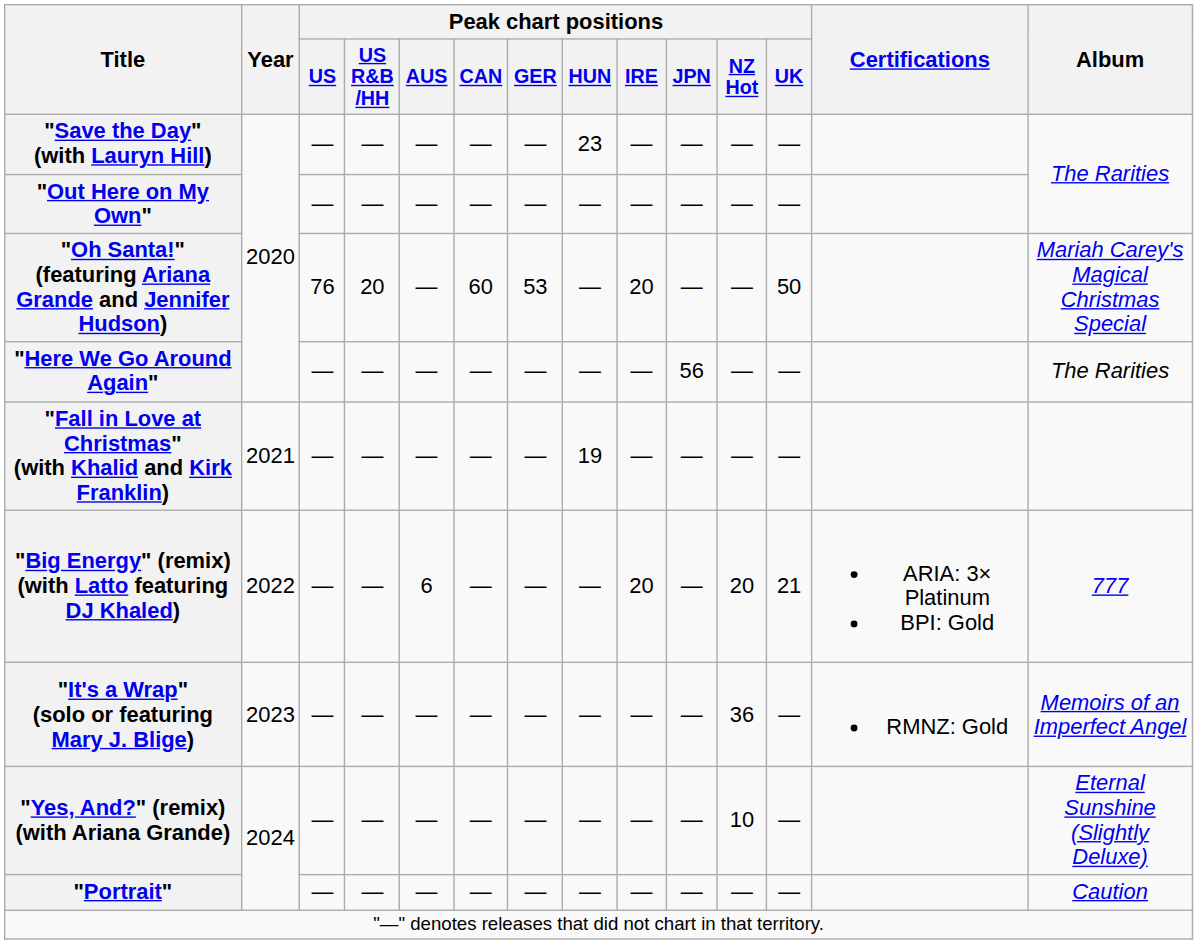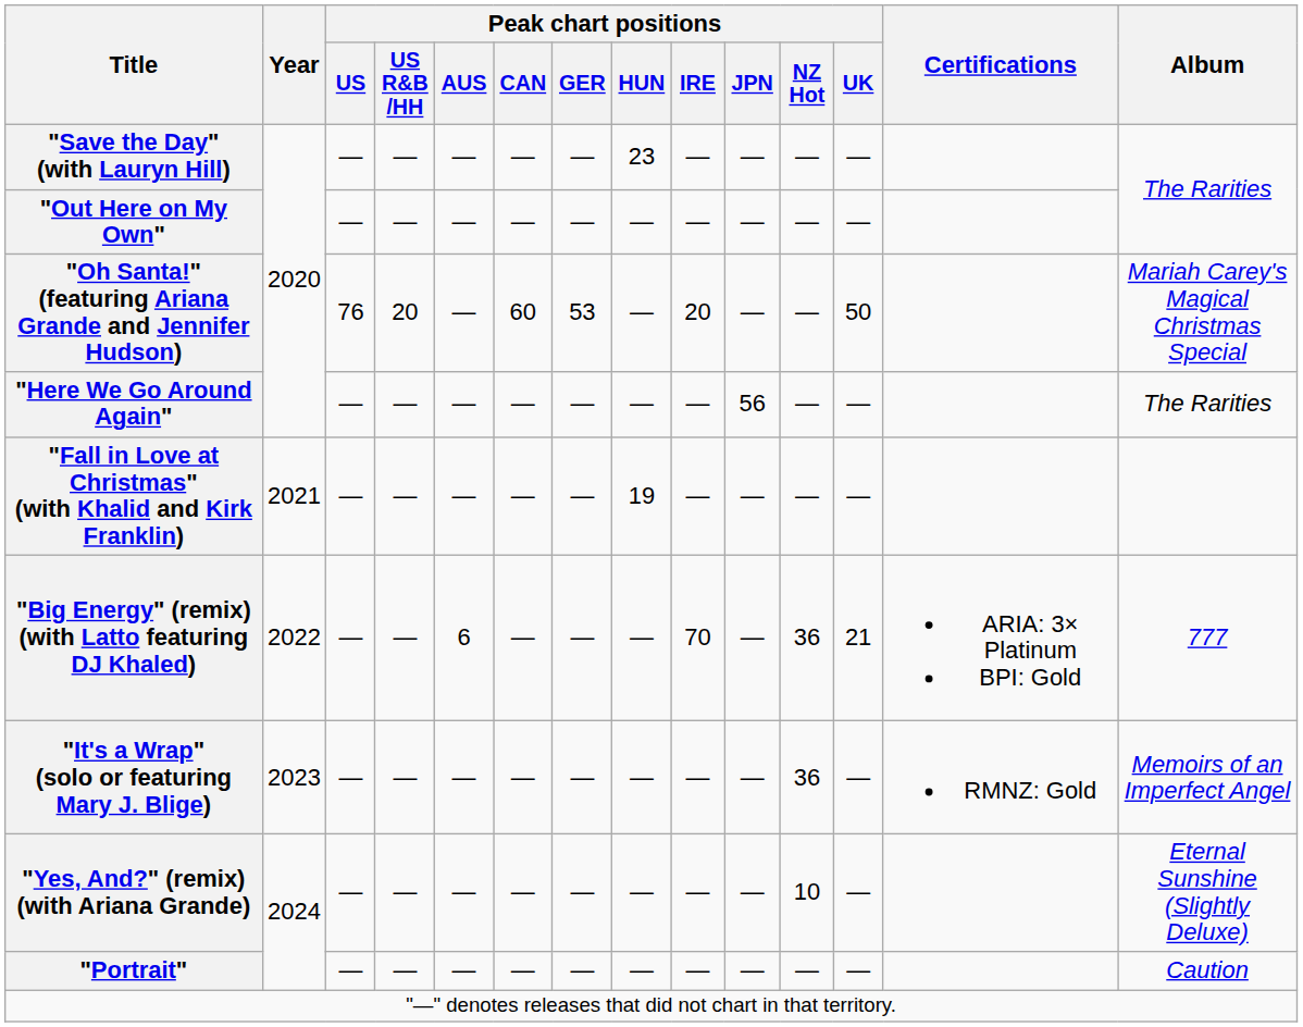"Big Energy" (remix) (with Latto featuring DJ Khaled) | Peak chart positions / IRE: 20 -> 70
"Big Energy" (remix) (with Latto featuring DJ Khaled) | Peak chart positions / NZ Hot: 20 -> 36
